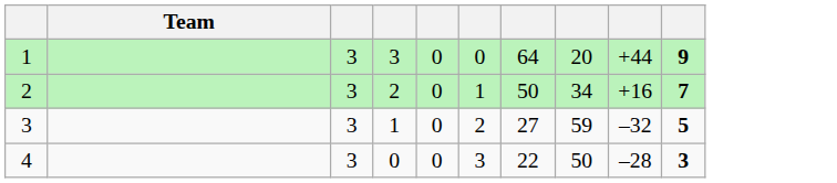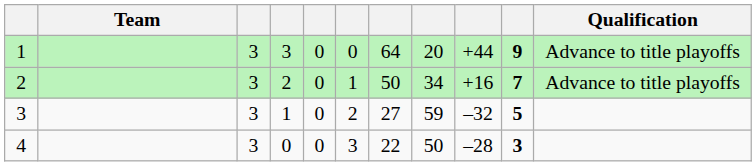+ column: Qualification | Advance to title playoffs | Advance to title playoffs
